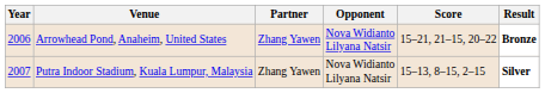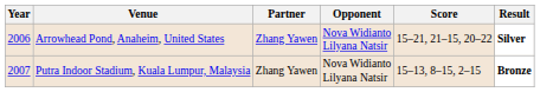Arrowhead Pond, Anaheim, United States | Result: Bronze -> Silver
Putra Indoor Stadium, Kuala Lumpur, Malaysia | Result: Silver -> Bronze
